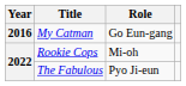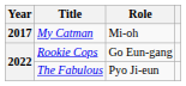My Catman | Year: 2016 -> 2017
My Catman | Role: Go Eun-gang -> Mi-oh
Rookie Cops | Role: Mi-oh -> Go Eun-gang
